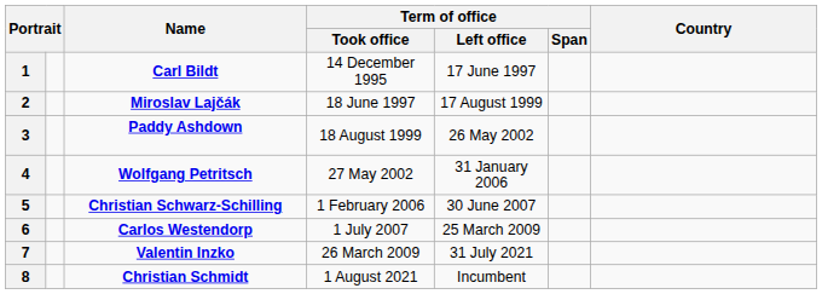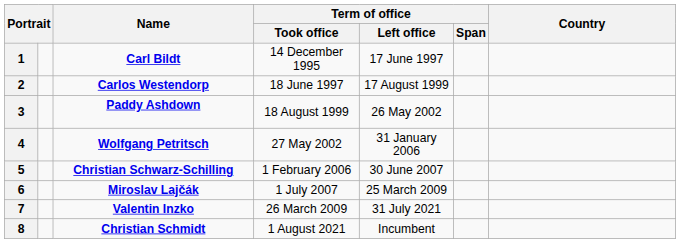2 | Name: Miroslav Lajčák -> Carlos Westendorp
6 | Name: Carlos Westendorp -> Miroslav Lajčák
